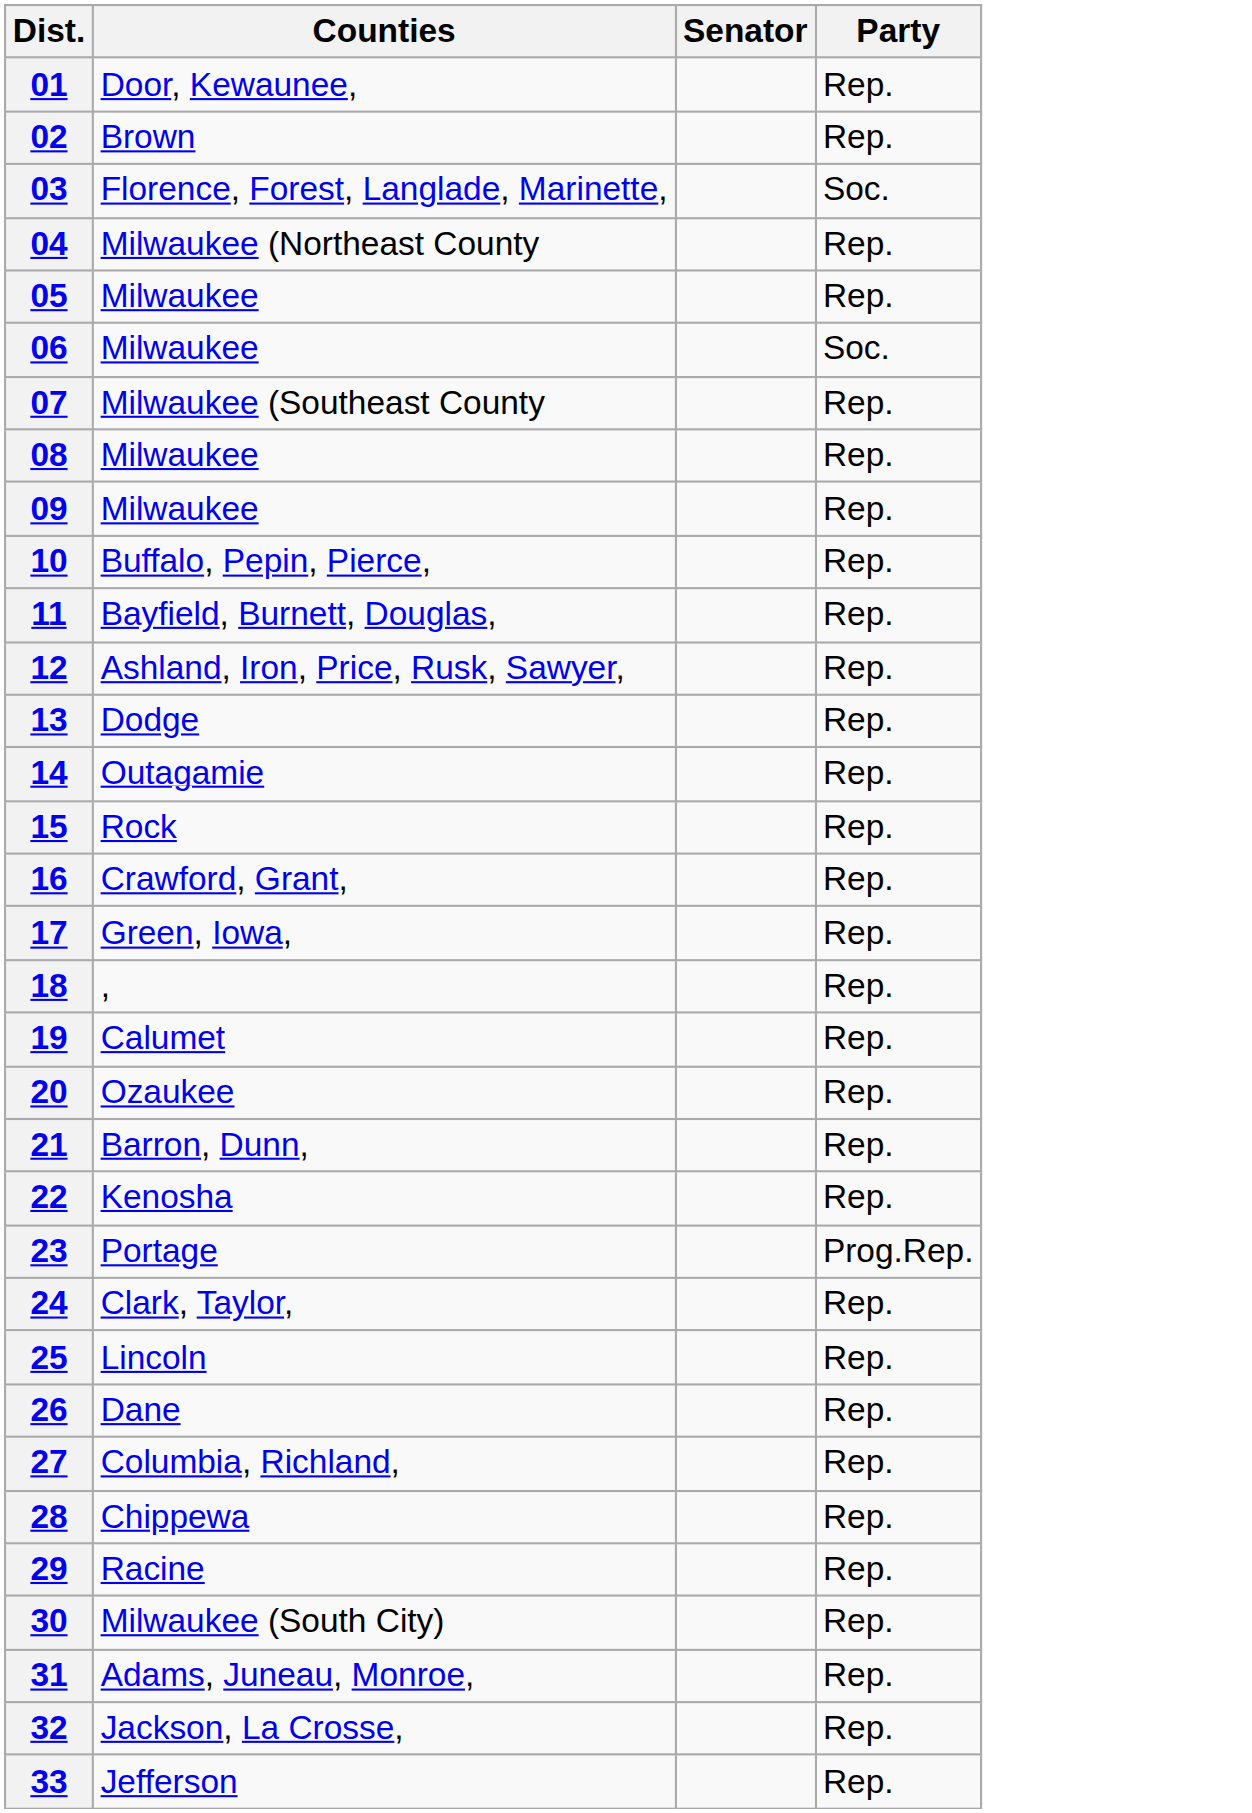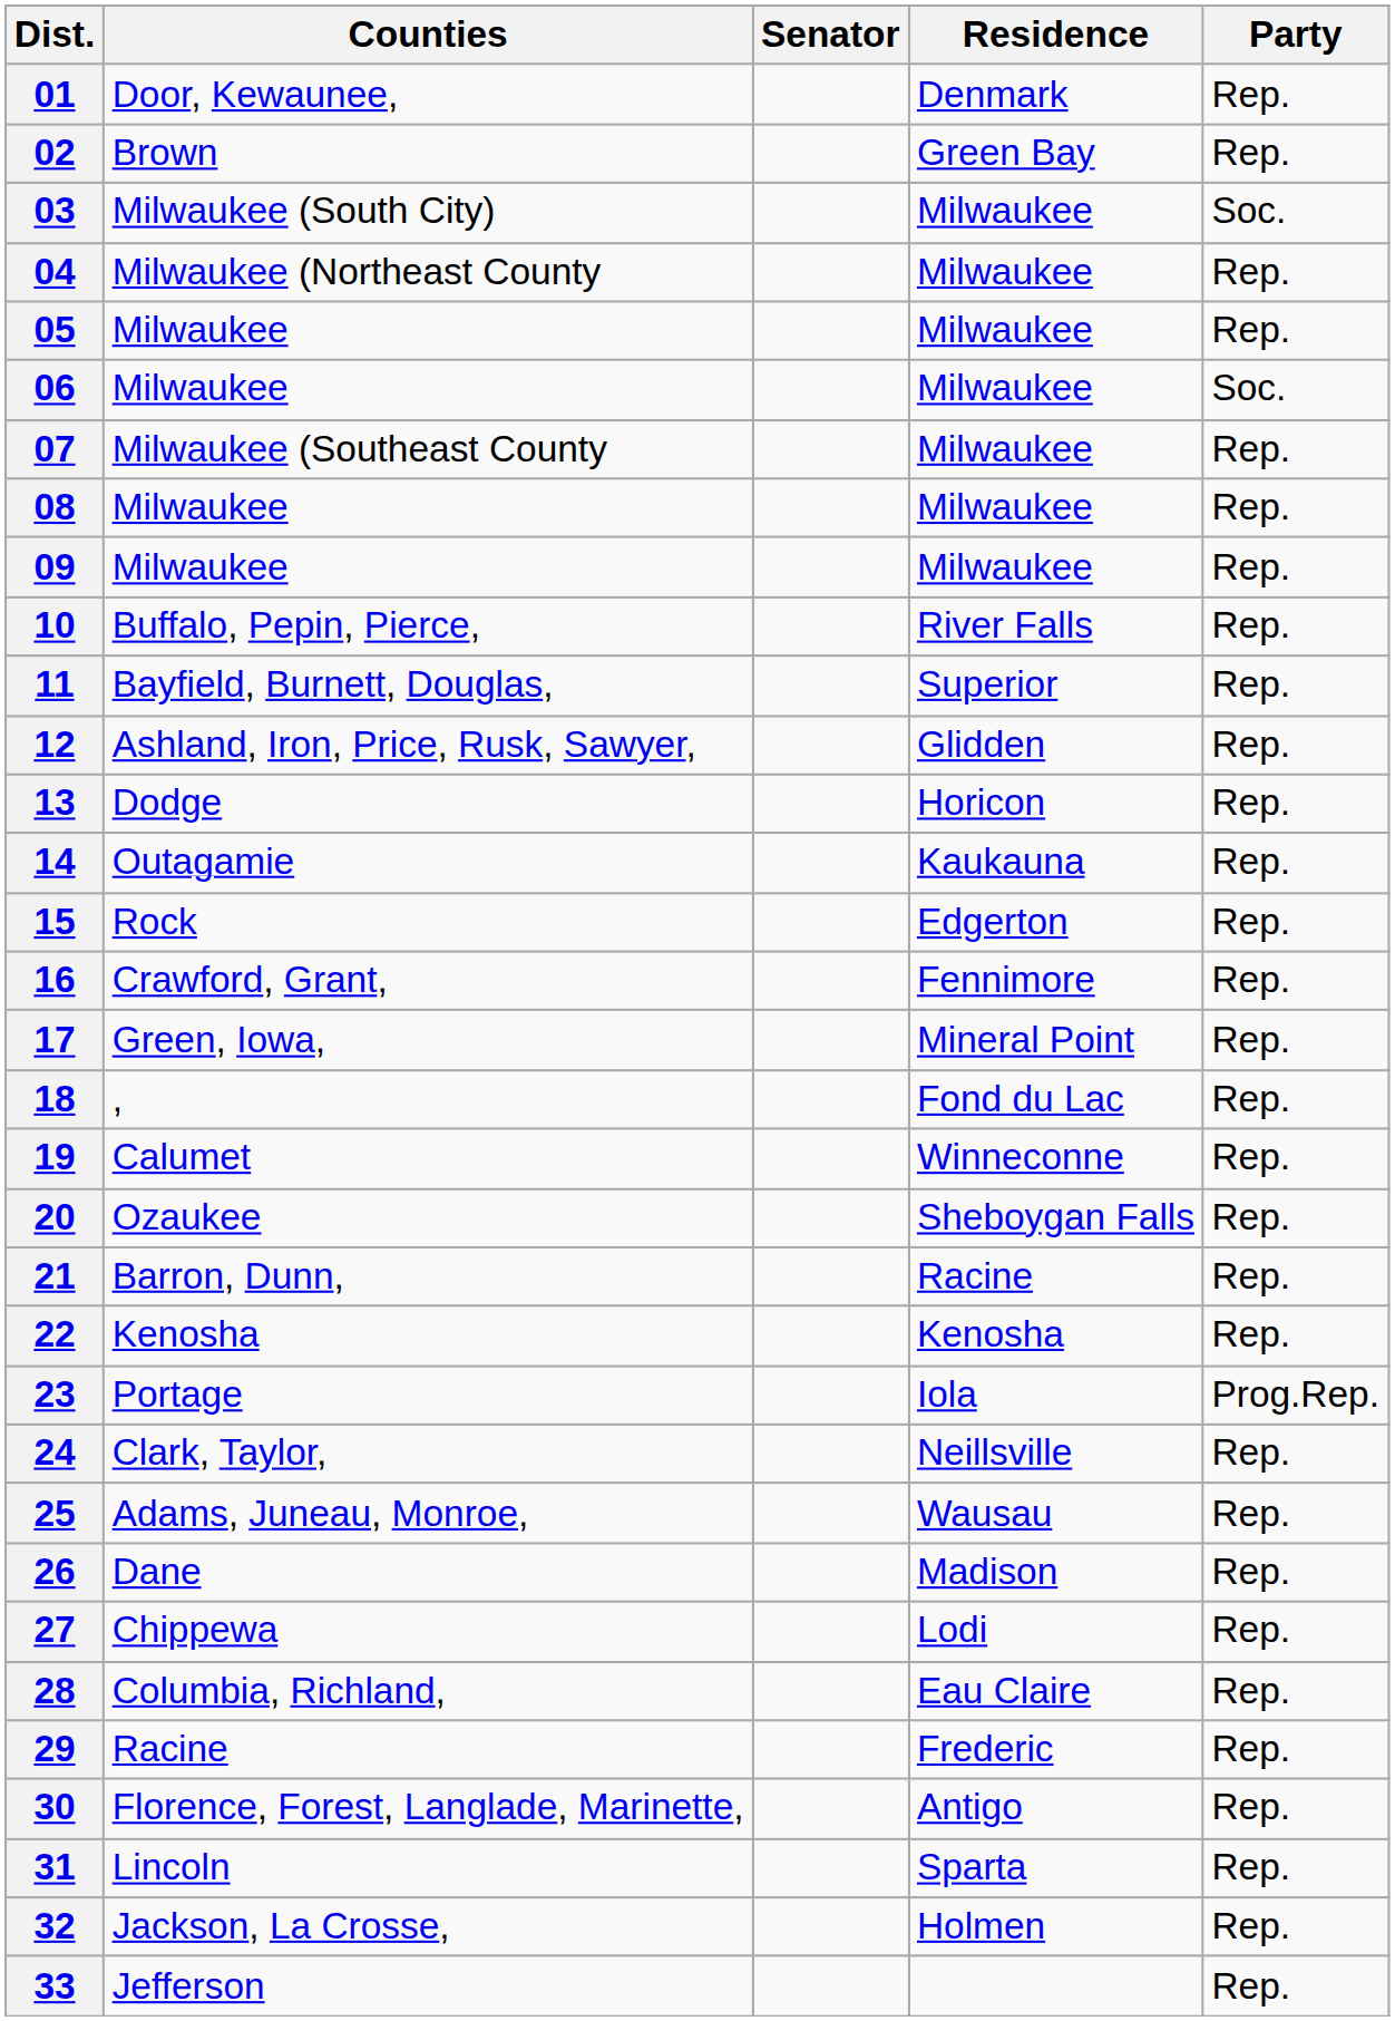+ column: Residence | Denmark | Green Bay | Milwaukee | Milwaukee | Milwaukee | Milwaukee | Milwaukee | Milwaukee | Milwaukee | River Falls | Superior | Glidden | Horicon | Kaukauna | Edgerton | Fennimore | Mineral Point | Fond du Lac | Winneconne | Sheboygan Falls | Racine | Kenosha | Iola | Neillsville | Wausau | Madison | Lodi | Eau Claire | Frederic | Antigo | Sparta | Holmen
03 | Counties: Florence, Forest, Langlade, Marinette, -> Milwaukee (South City)
25 | Counties: Lincoln -> Adams, Juneau, Monroe,
27 | Counties: Columbia, Richland, -> Chippewa
28 | Counties: Chippewa -> Columbia, Richland,
30 | Counties: Milwaukee (South City) -> Florence, Forest, Langlade, Marinette,
31 | Counties: Adams, Juneau, Monroe, -> Lincoln
